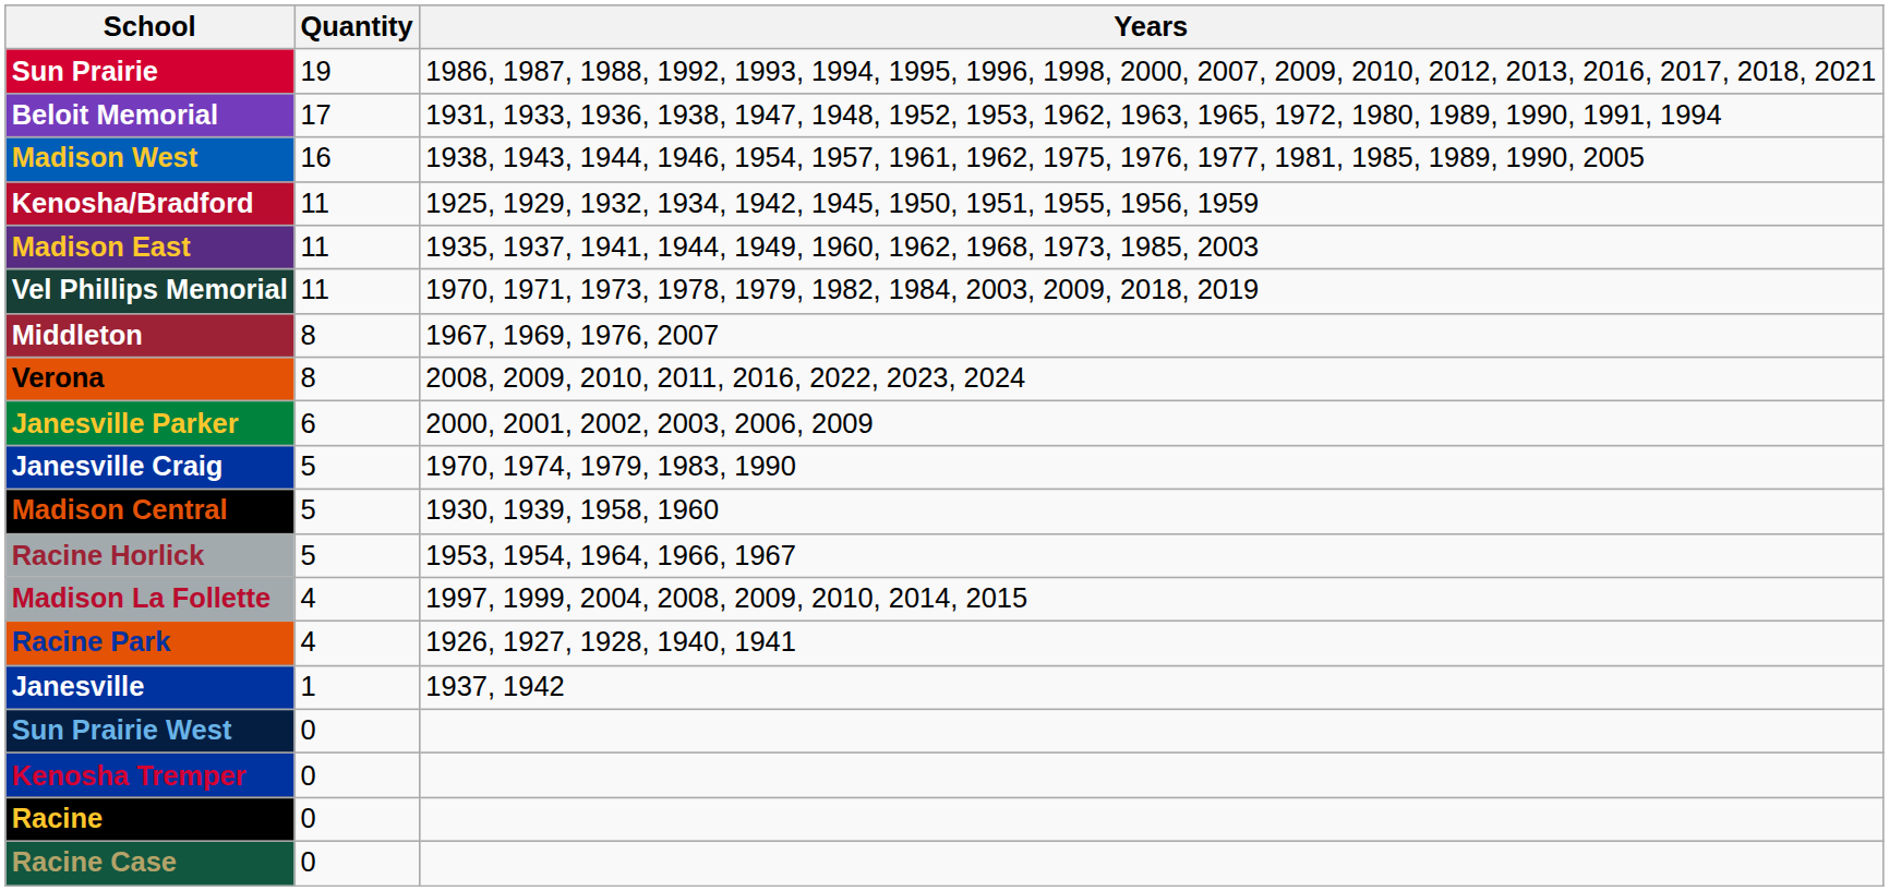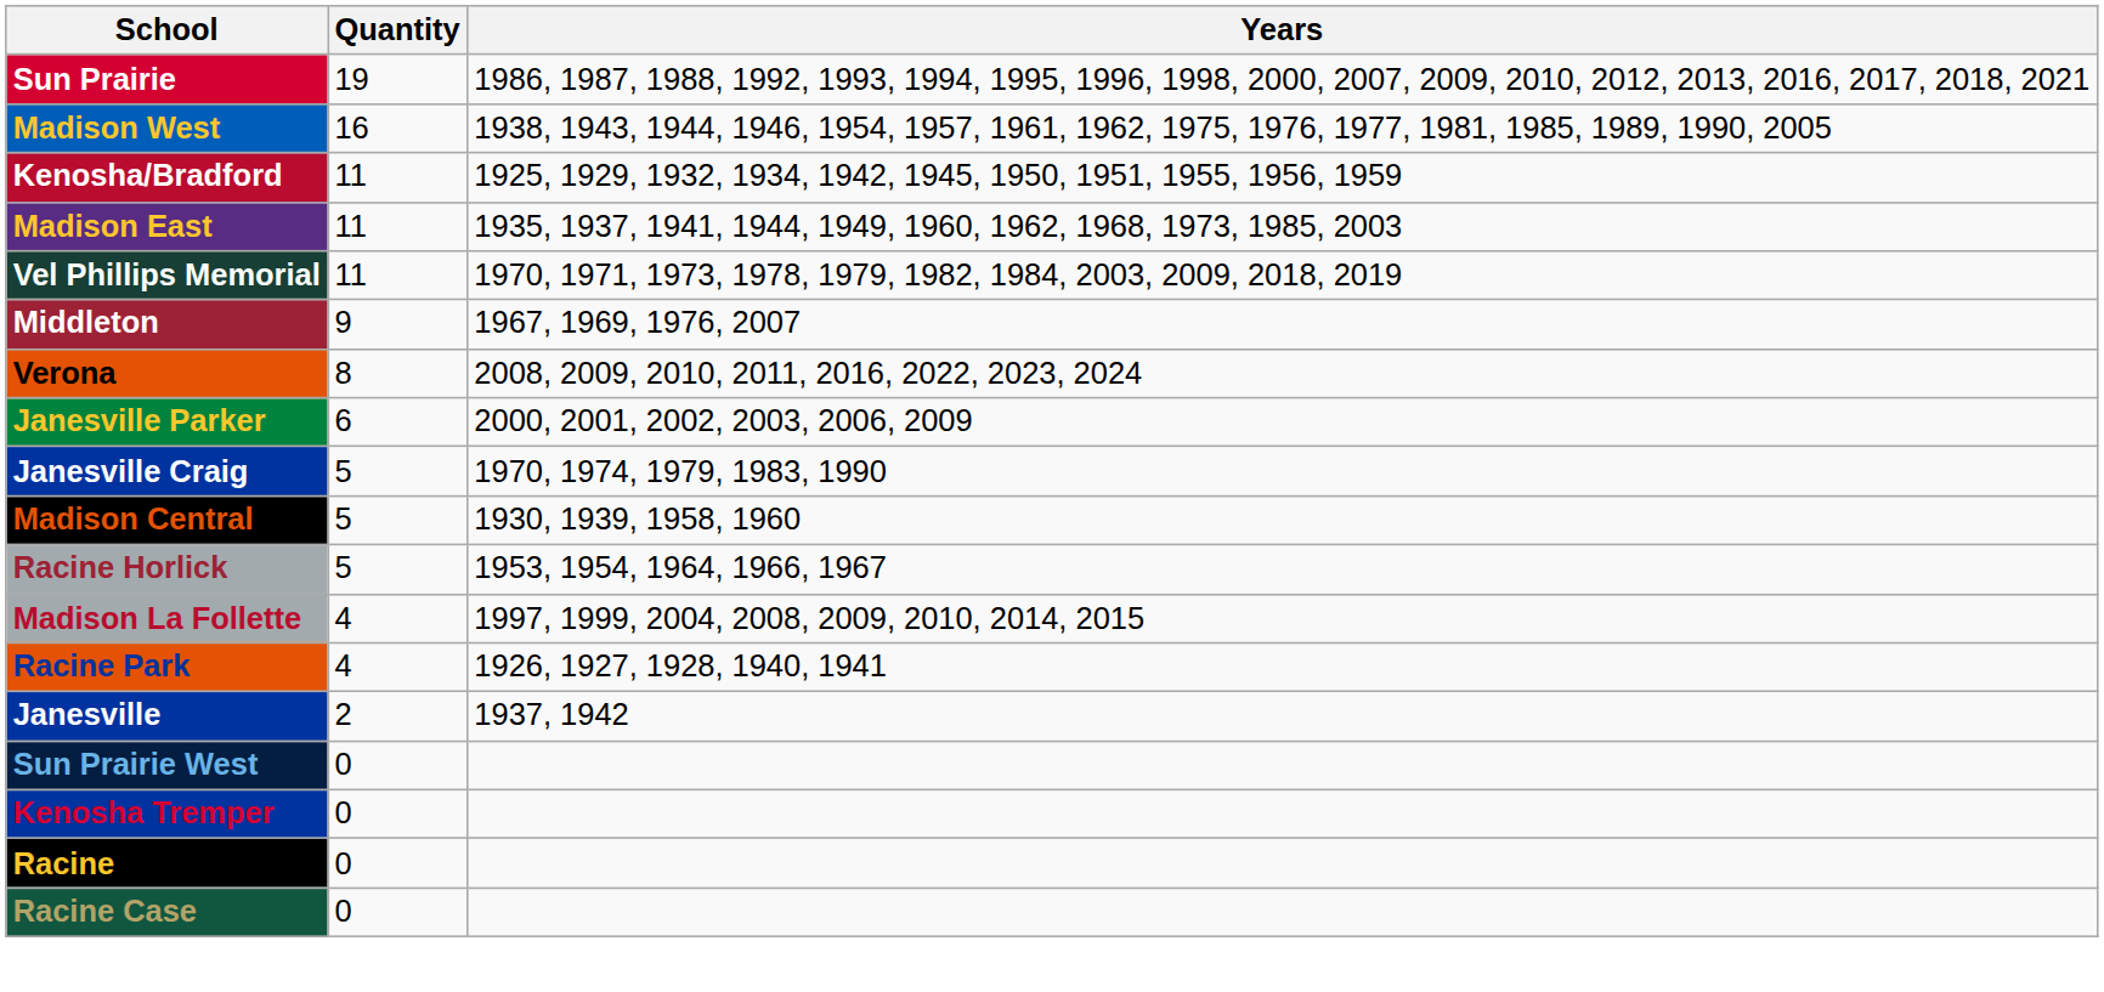- row: Beloit Memorial | 17 | 1931, 1933, 1936, 1938, 1947, 1948, 1952, 1953, 1962, 1963, 1965, 1972, 1980, 1989, 1990, 1991, 1994
Middleton | Quantity: 8 -> 9
Janesville | Quantity: 1 -> 2
